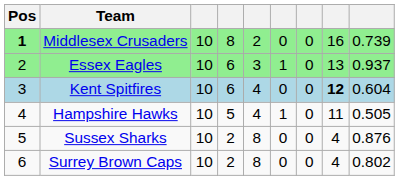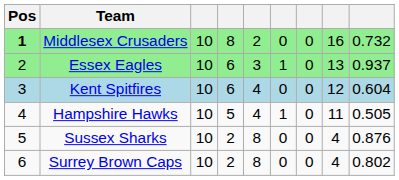Middlesex Crusaders | column 9: 0.739 -> 0.732
Kent Spitfires | column 8: bold -> normal
